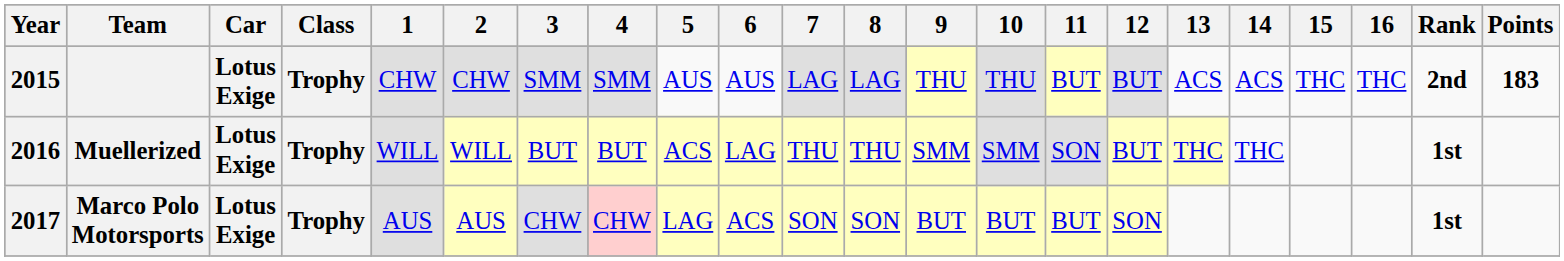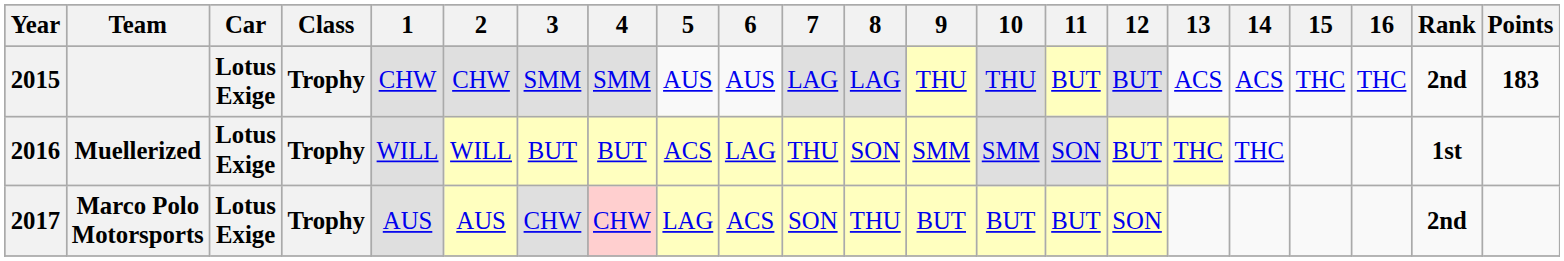Muellerized | 8: THU -> SON
Marco Polo Motorsports | 8: SON -> THU
Marco Polo Motorsports | Rank: 1st -> 2nd
